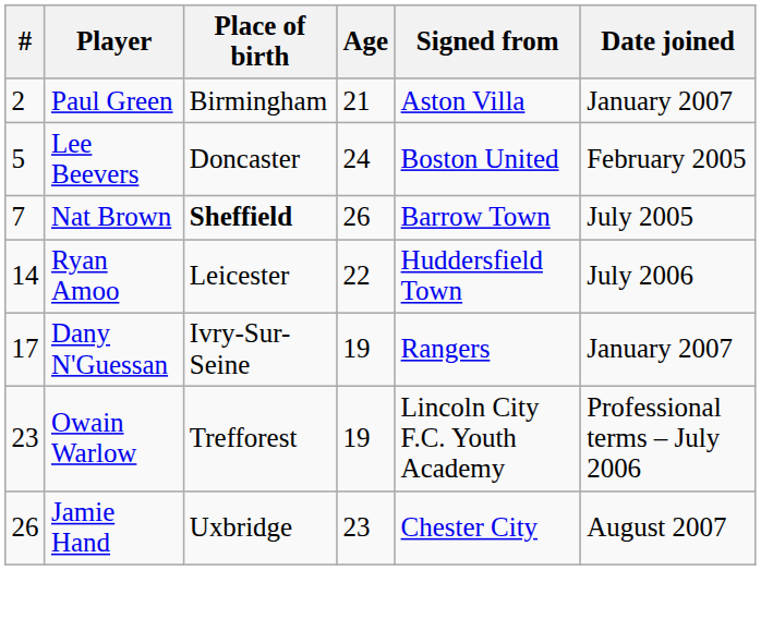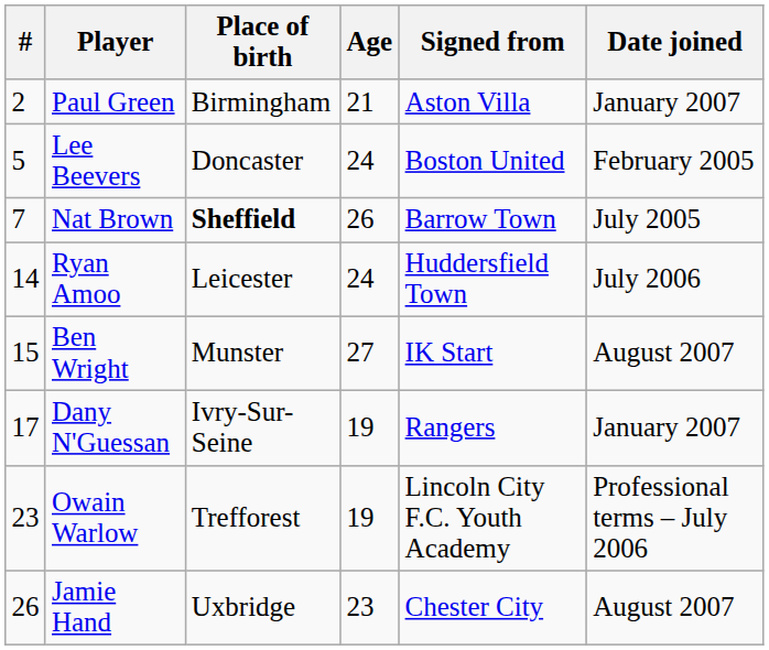Ryan Amoo | Age: 22 -> 24
+ row: 15 | Ben Wright | Munster | 27 | IK Start | August 2007
